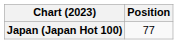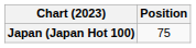Japan (Japan Hot 100) | Position: 77 -> 75
